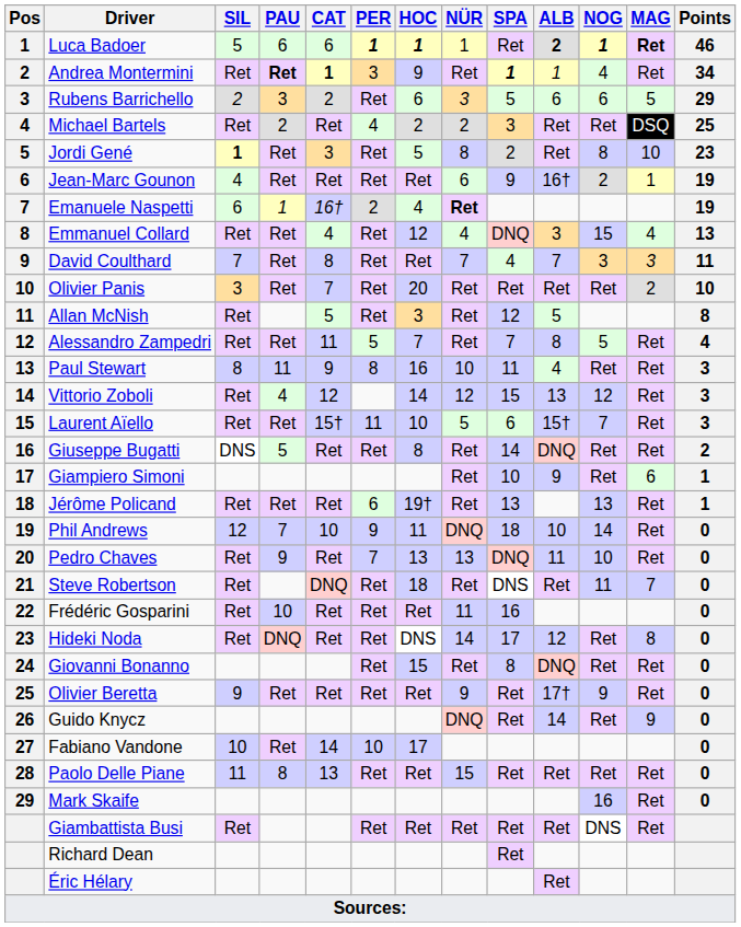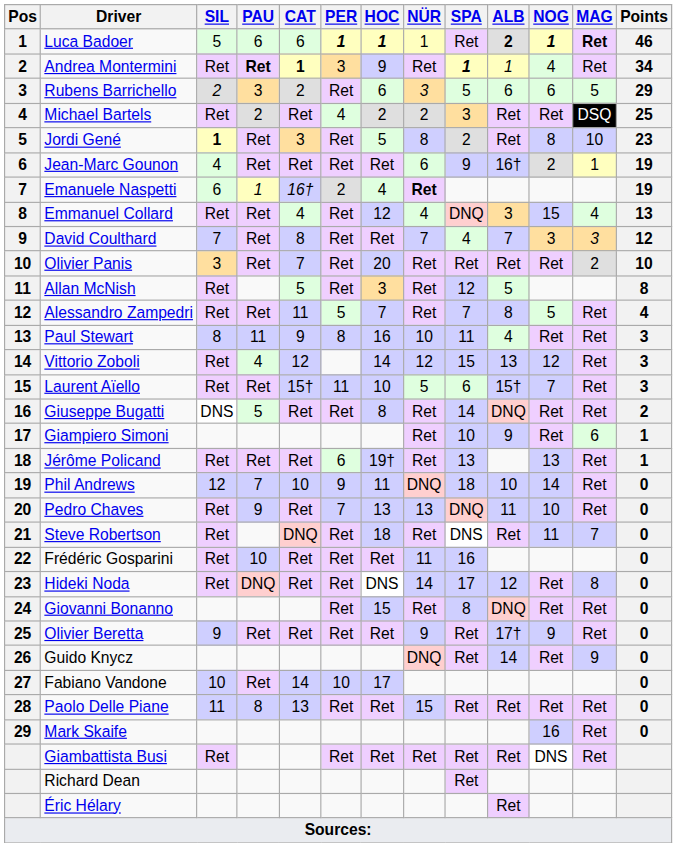David Coulthard | Points: 11 -> 12
